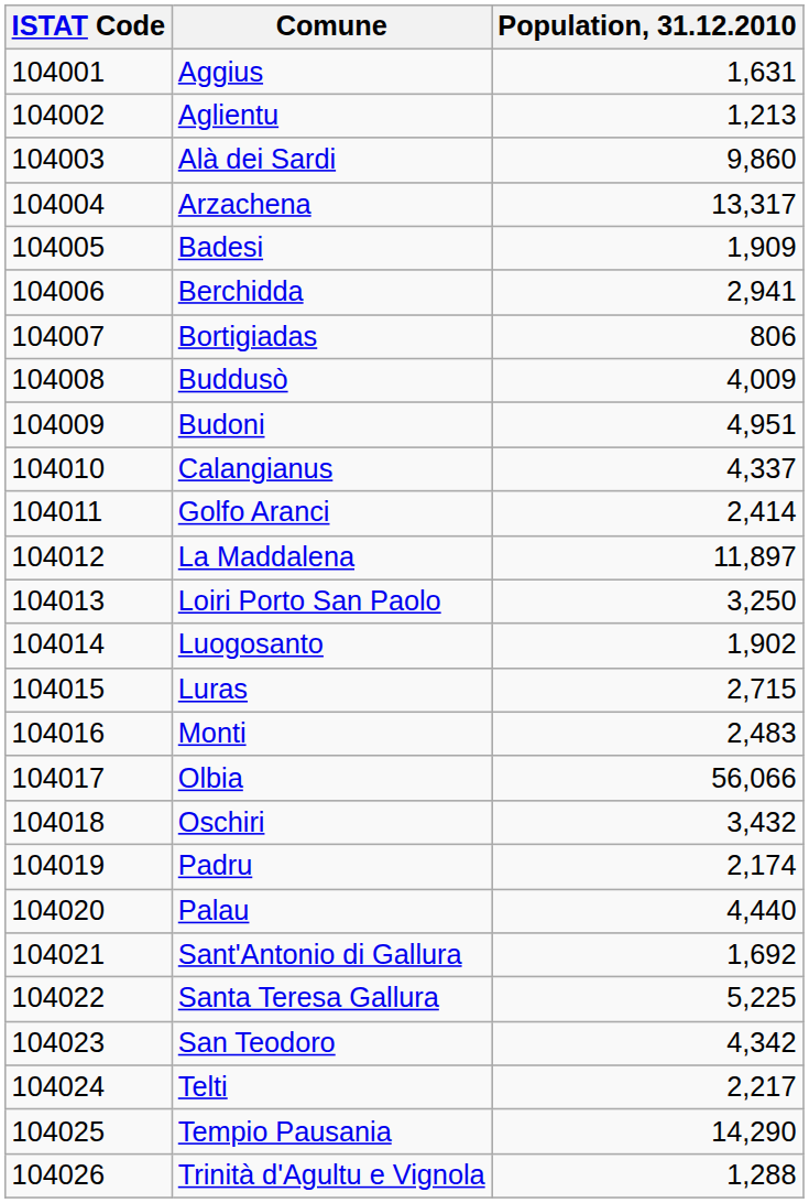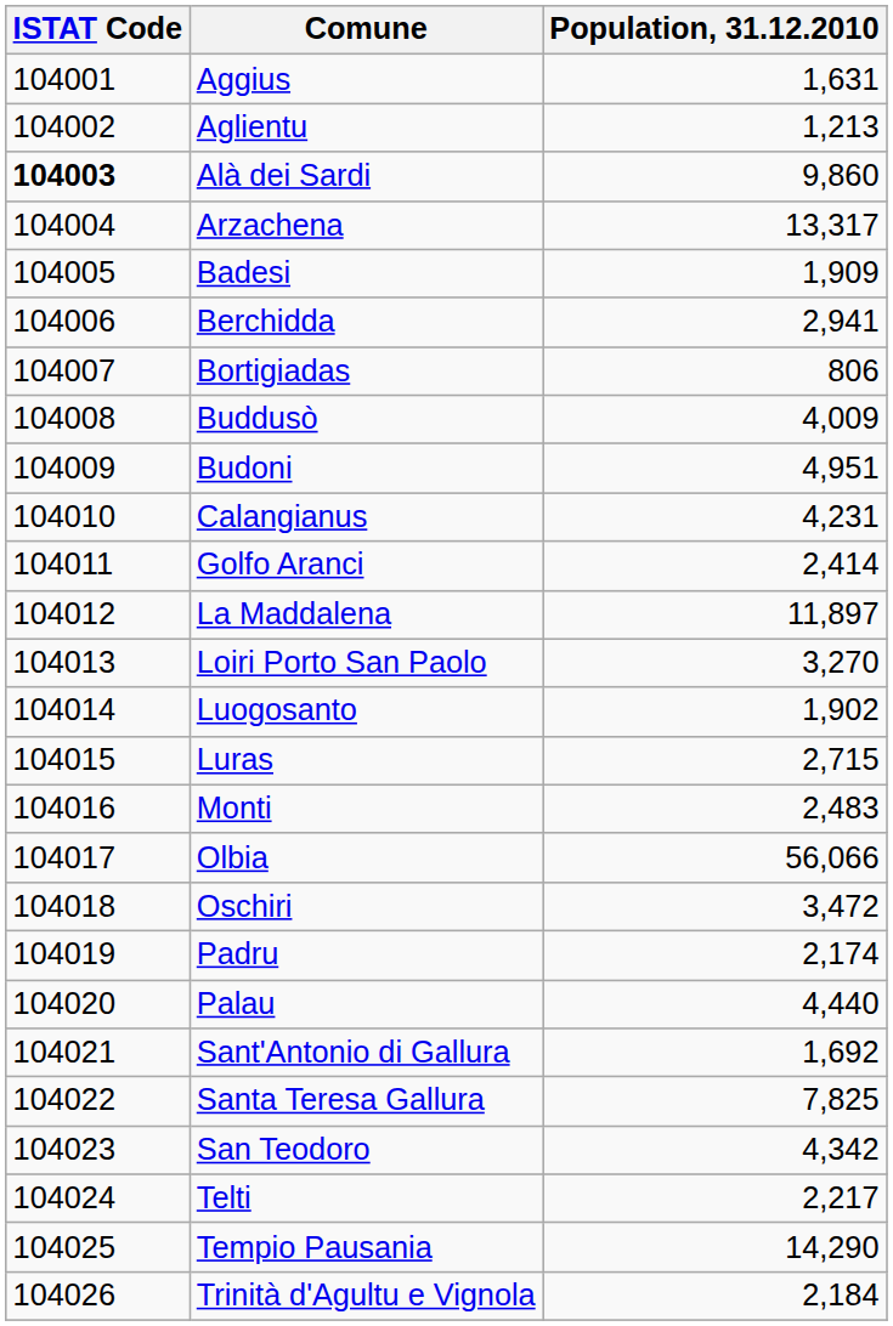Alà dei Sardi | ISTAT Code: normal -> bold
Calangianus | Population, 31.12.2010: 4,337 -> 4,231
Loiri Porto San Paolo | Population, 31.12.2010: 3,250 -> 3,270
Oschiri | Population, 31.12.2010: 3,432 -> 3,472
Santa Teresa Gallura | Population, 31.12.2010: 5,225 -> 7,825
Trinità d'Agultu e Vignola | Population, 31.12.2010: 1,288 -> 2,184
